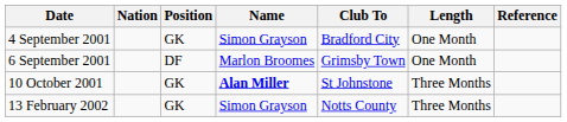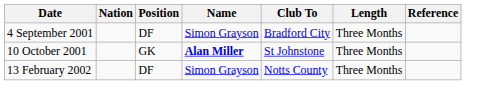4 September 2001 | Position: GK -> DF
4 September 2001 | Length: One Month -> Three Months
- row: 6 September 2001 | DF | Marlon Broomes | Grimsby Town | One Month
13 February 2002 | Position: GK -> DF
